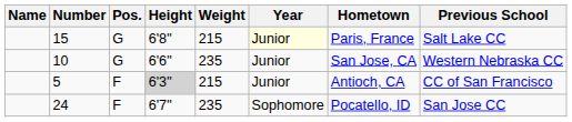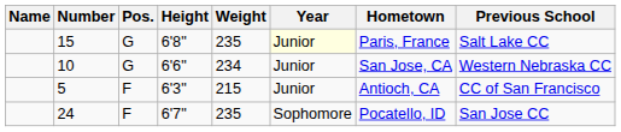15 | Weight: 215 -> 235
10 | Weight: 235 -> 234
5 | Height: lightgrey background -> no background
